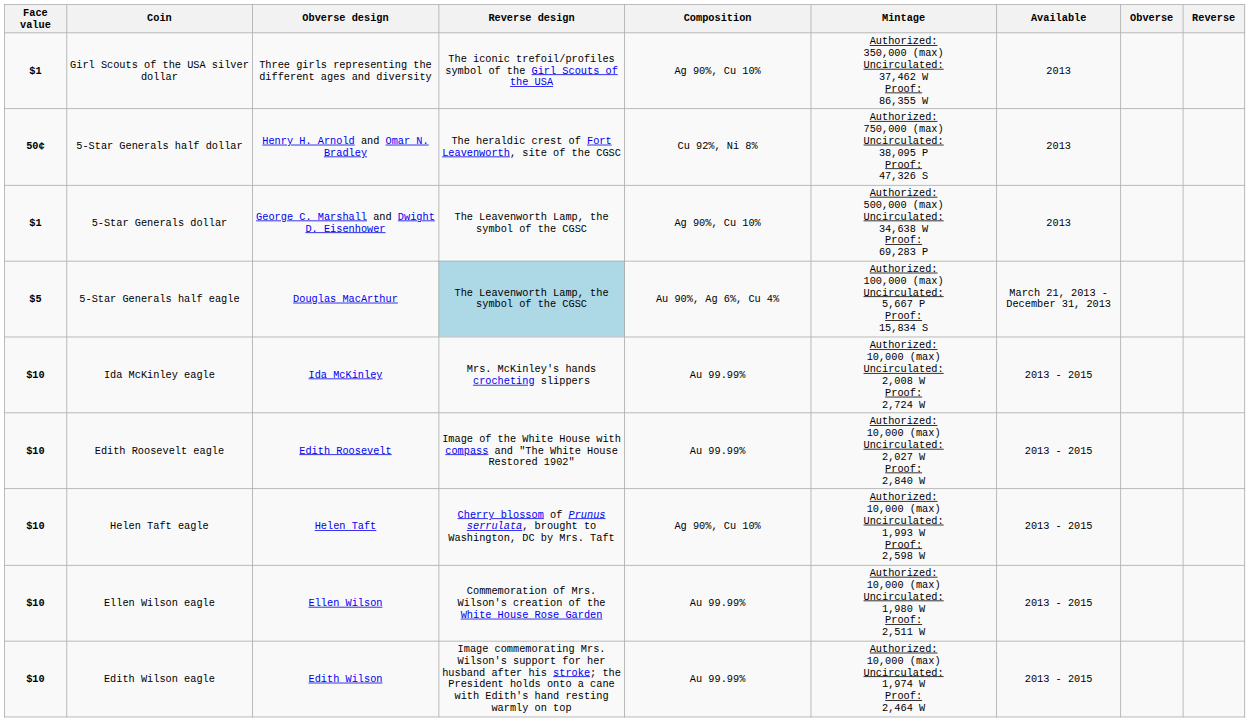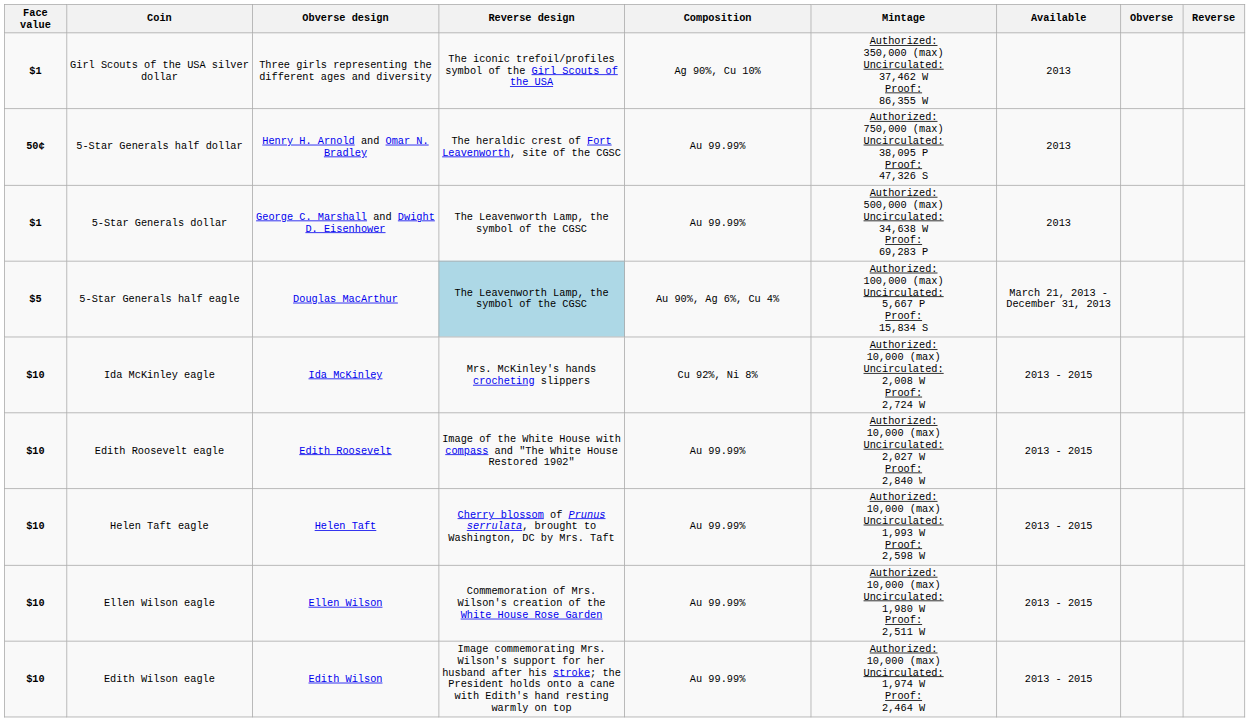5-Star Generals half dollar | Composition: Cu 92%, Ni 8% -> Au 99.99%
5-Star Generals dollar | Composition: Ag 90%, Cu 10% -> Au 99.99%
Ida McKinley eagle | Composition: Au 99.99% -> Cu 92%, Ni 8%
Helen Taft eagle | Composition: Ag 90%, Cu 10% -> Au 99.99%
